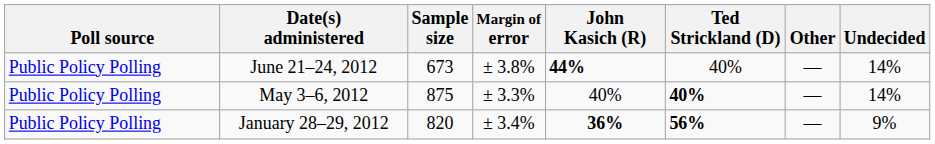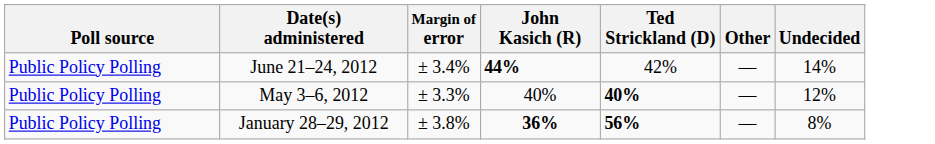- column: Sample size | 673 | 875 | 820
June 21–24, 2012 | Margin of error: ± 3.8% -> ± 3.4%
June 21–24, 2012 | Ted Strickland (D): 40% -> 42%
May 3–6, 2012 | Undecided: 14% -> 12%
January 28–29, 2012 | Margin of error: ± 3.4% -> ± 3.8%
January 28–29, 2012 | Undecided: 9% -> 8%
